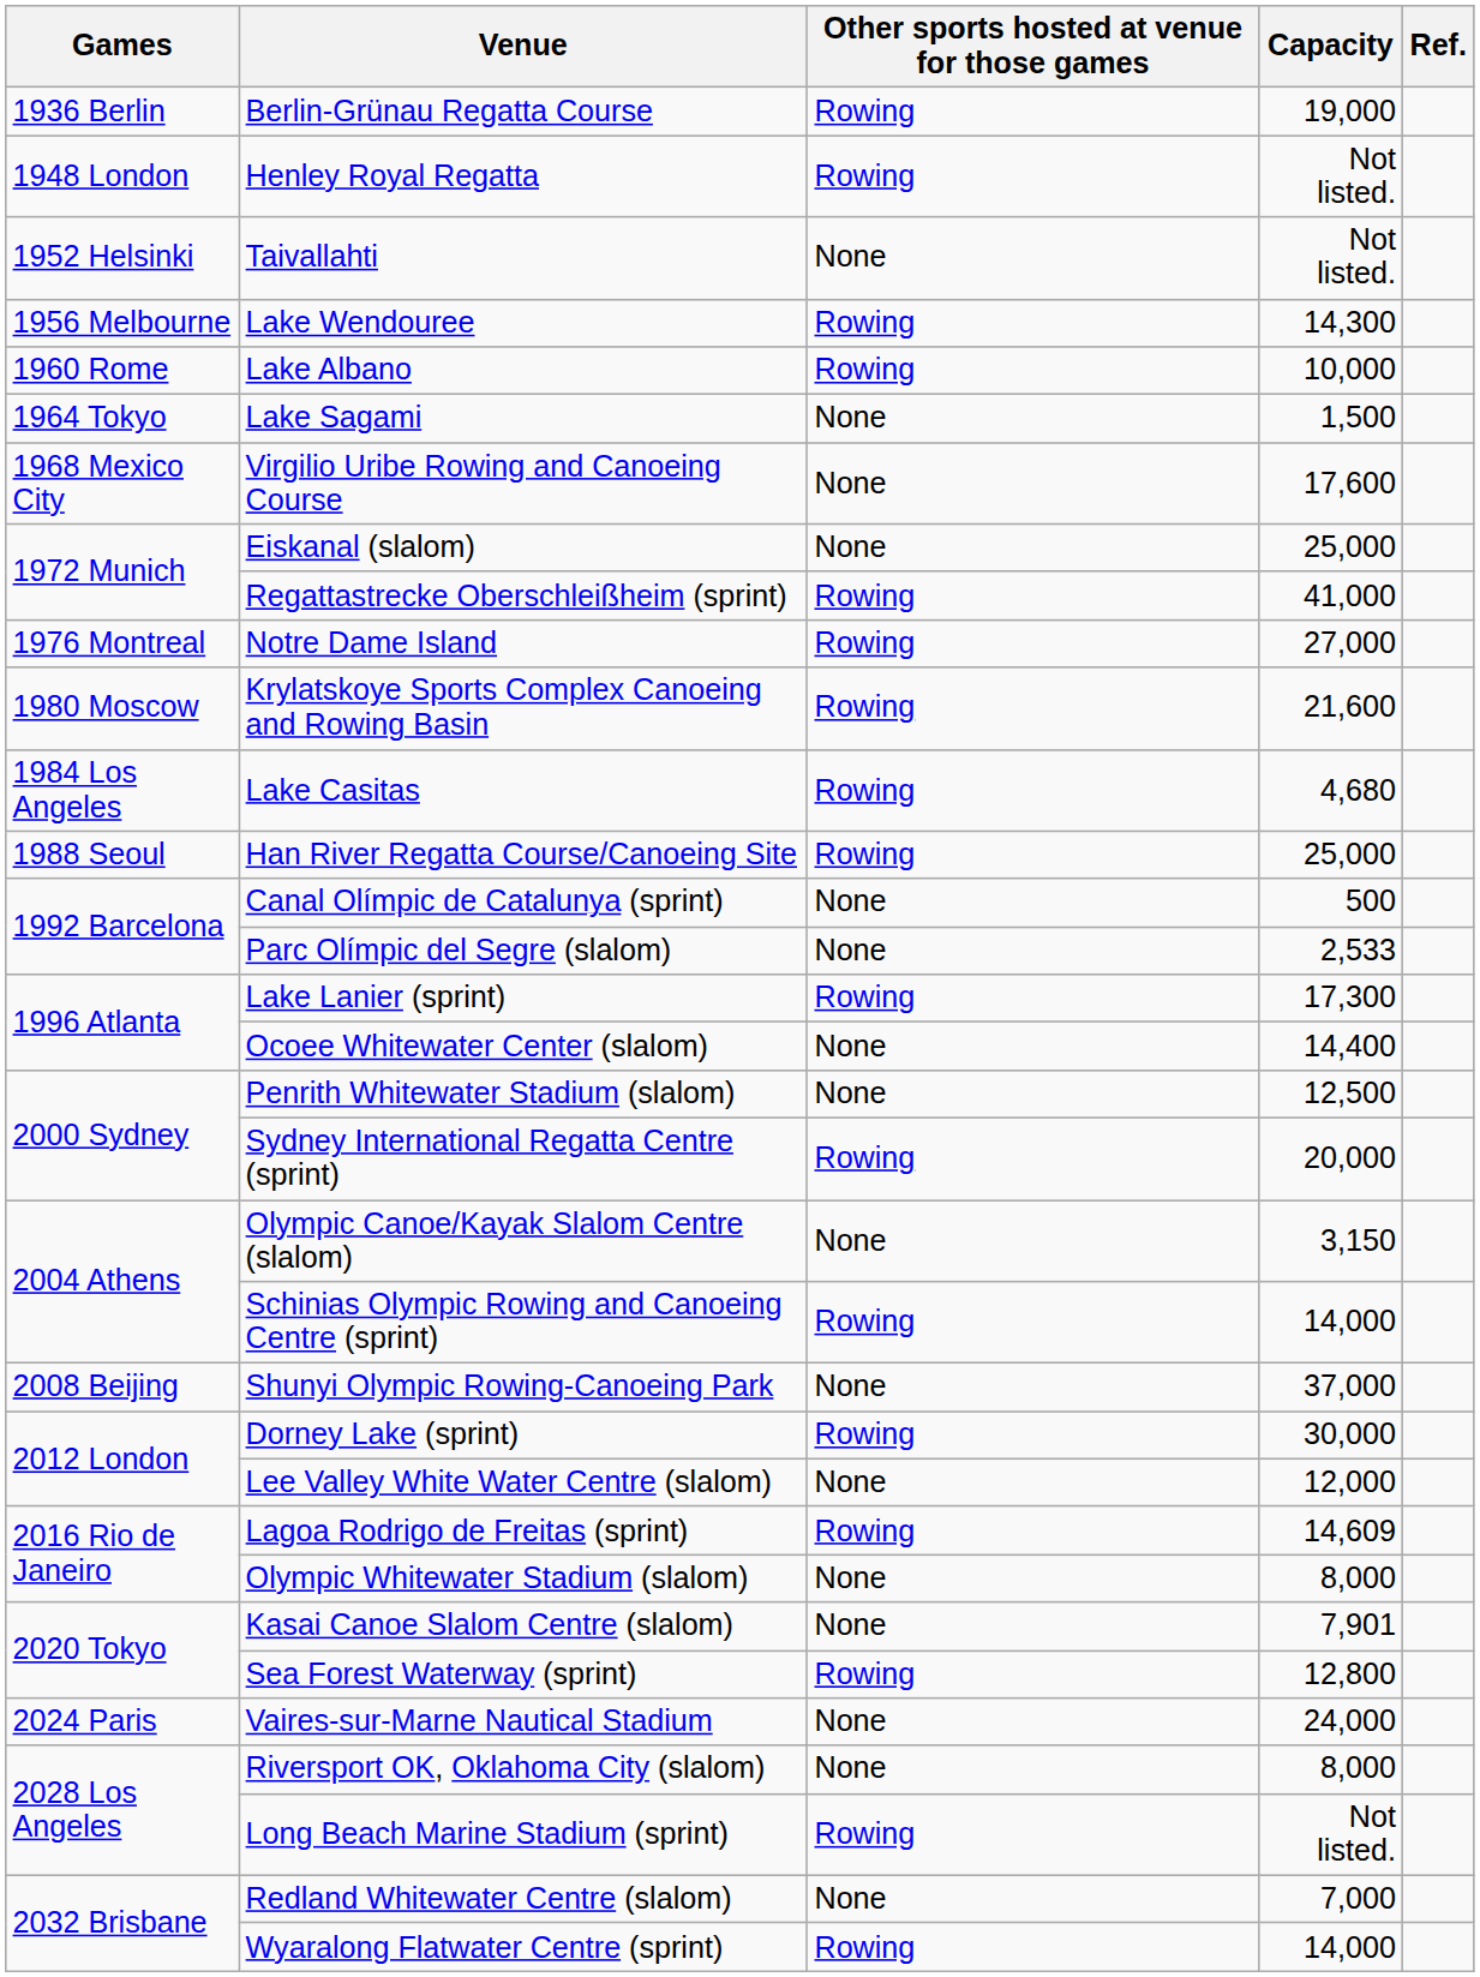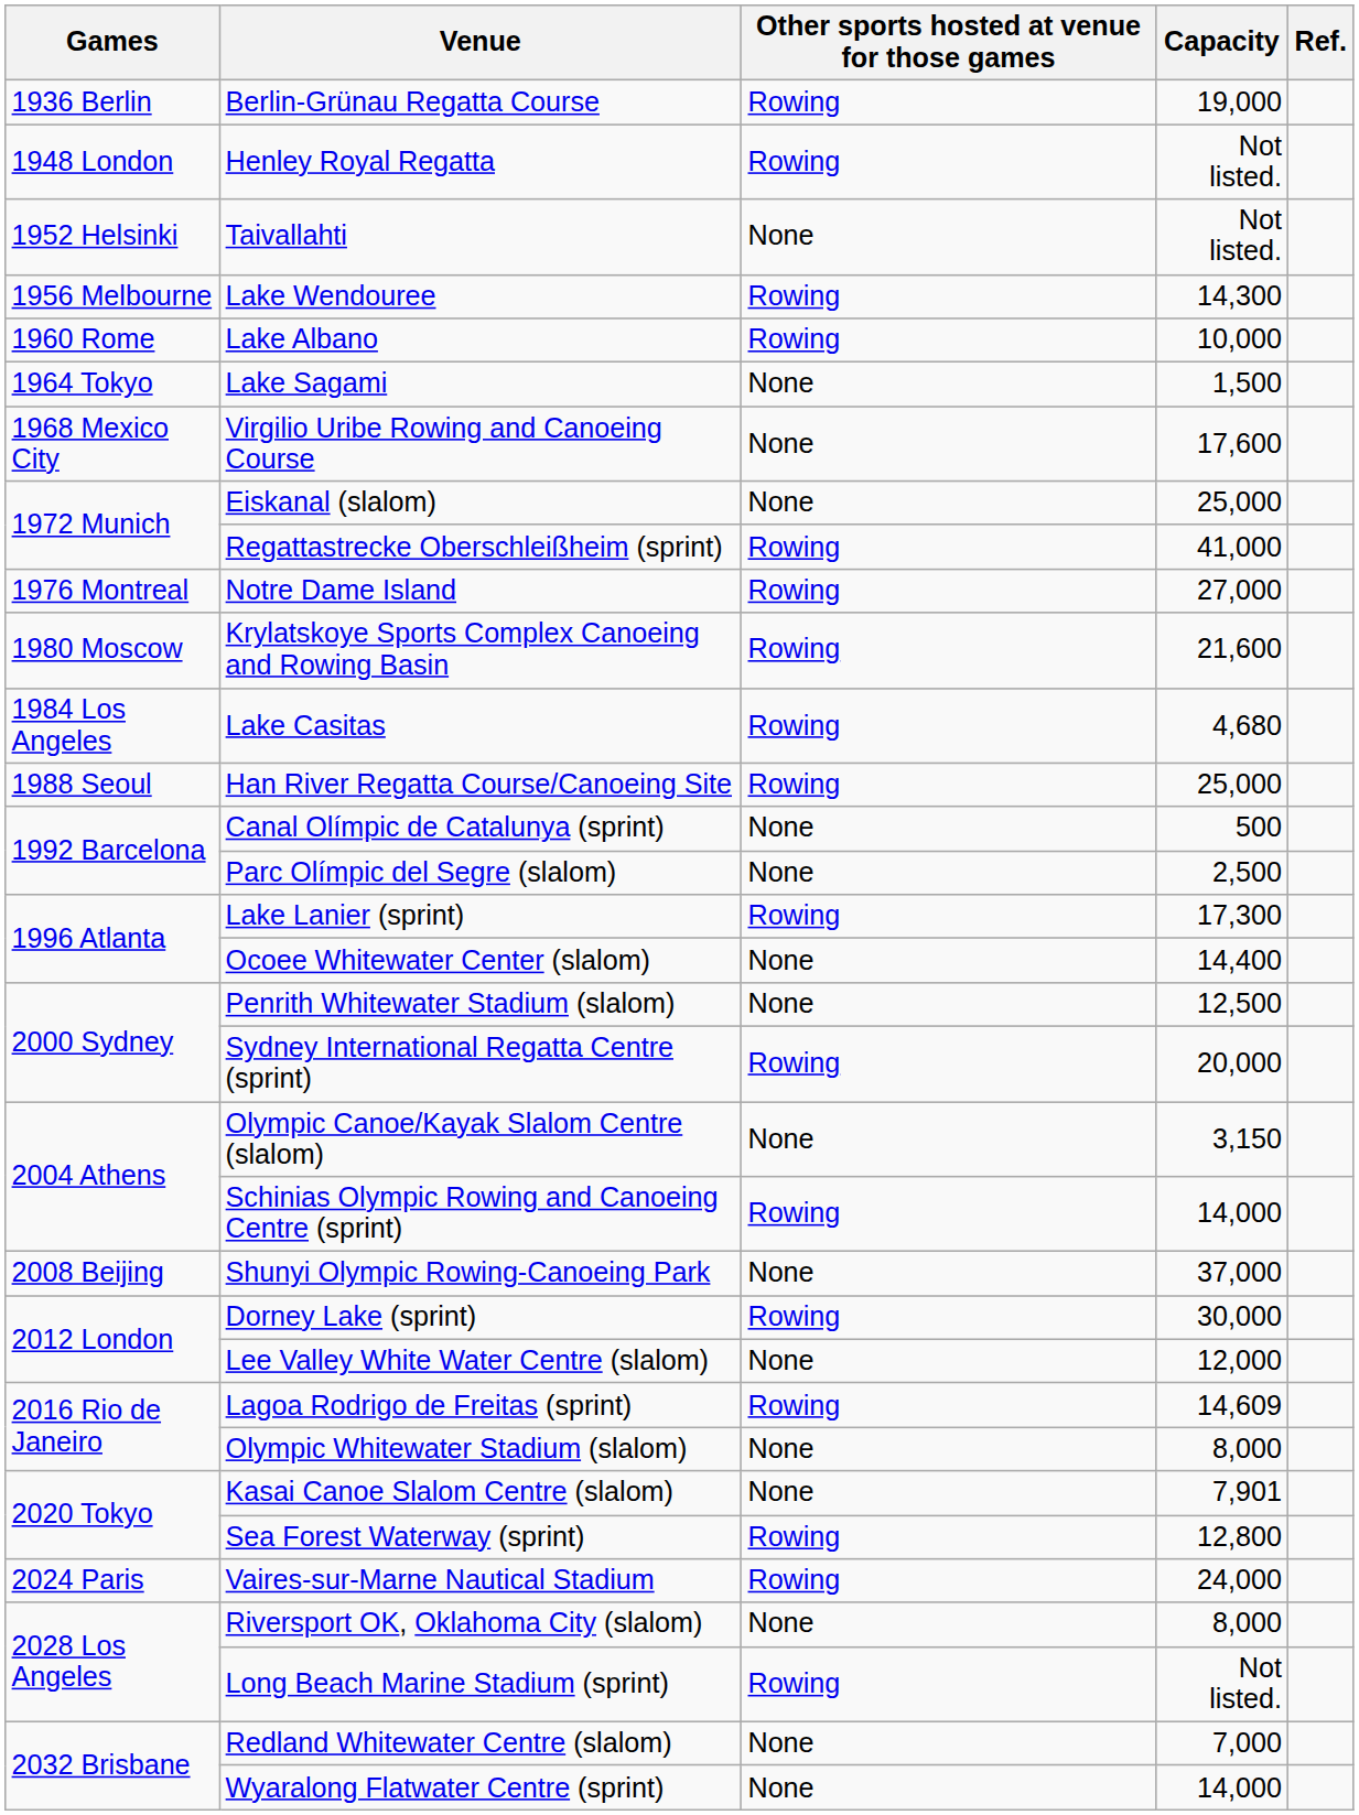Parc Olímpic del Segre (slalom) | Capacity: 2,533 -> 2,500
Vaires-sur-Marne Nautical Stadium | Other sports hosted at venue for those games: None -> Rowing
Wyaralong Flatwater Centre (sprint) | Other sports hosted at venue for those games: Rowing -> None
